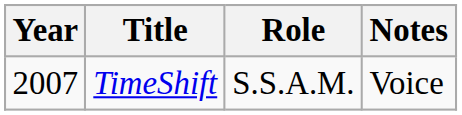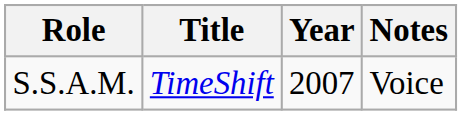columns swapped: Year <-> Role
